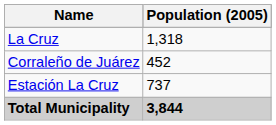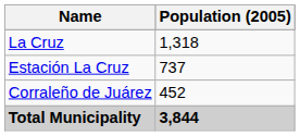rows swapped: Estación La Cruz <-> Corraleño de Juárez
